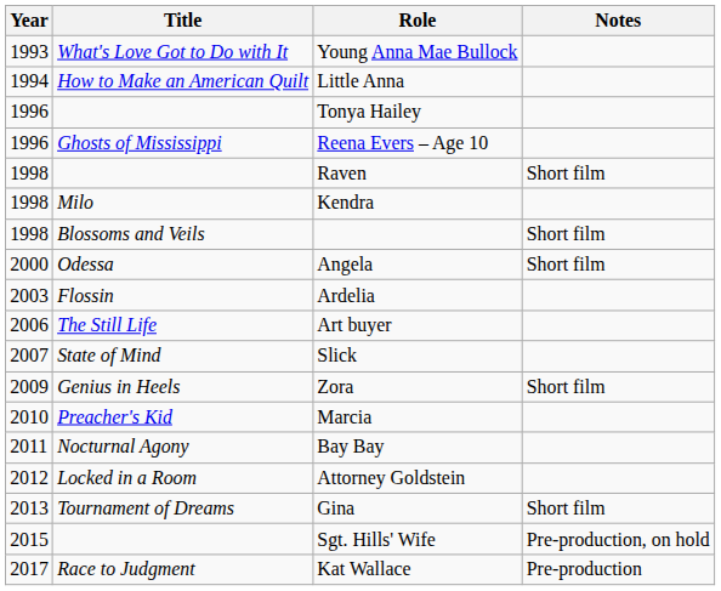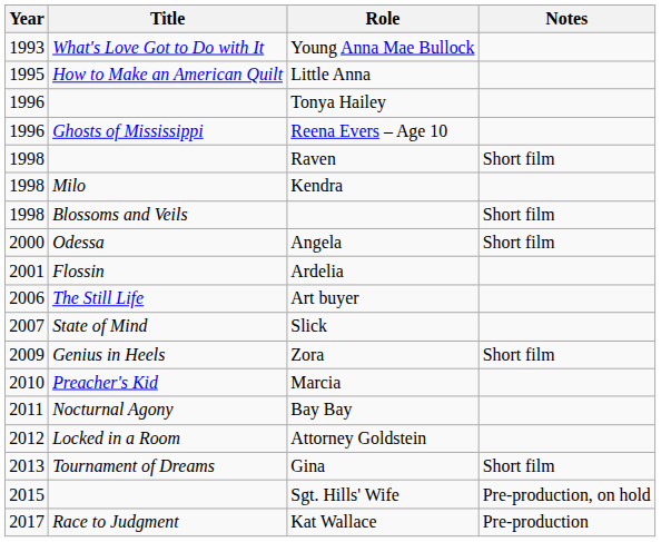Little Anna | Year: 1994 -> 1995
Ardelia | Year: 2003 -> 2001
